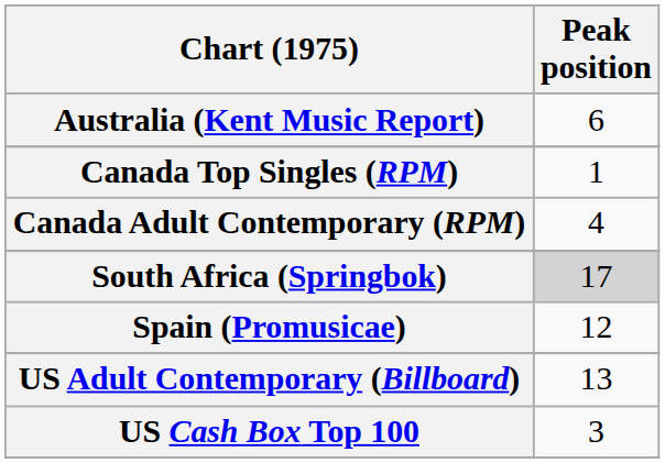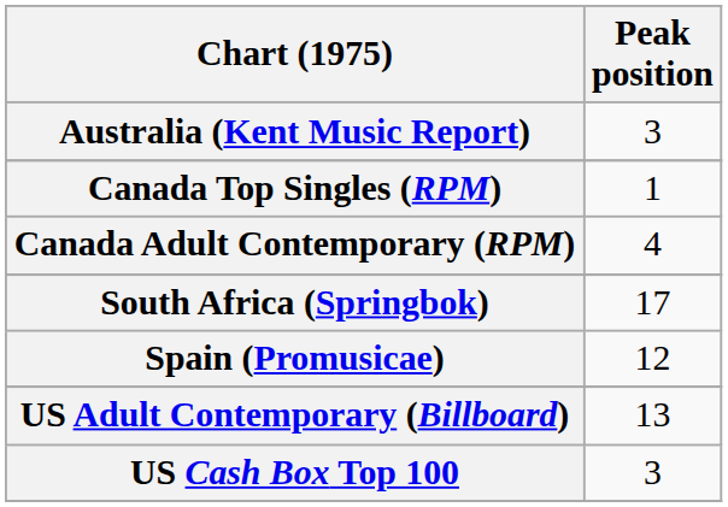Australia (Kent Music Report) | Peak position: 6 -> 3
South Africa (Springbok) | Peak position: lightgrey background -> no background
